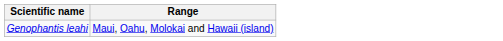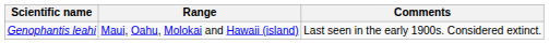+ column: Comments | Last seen in the early 1900s. Considered extinct.
